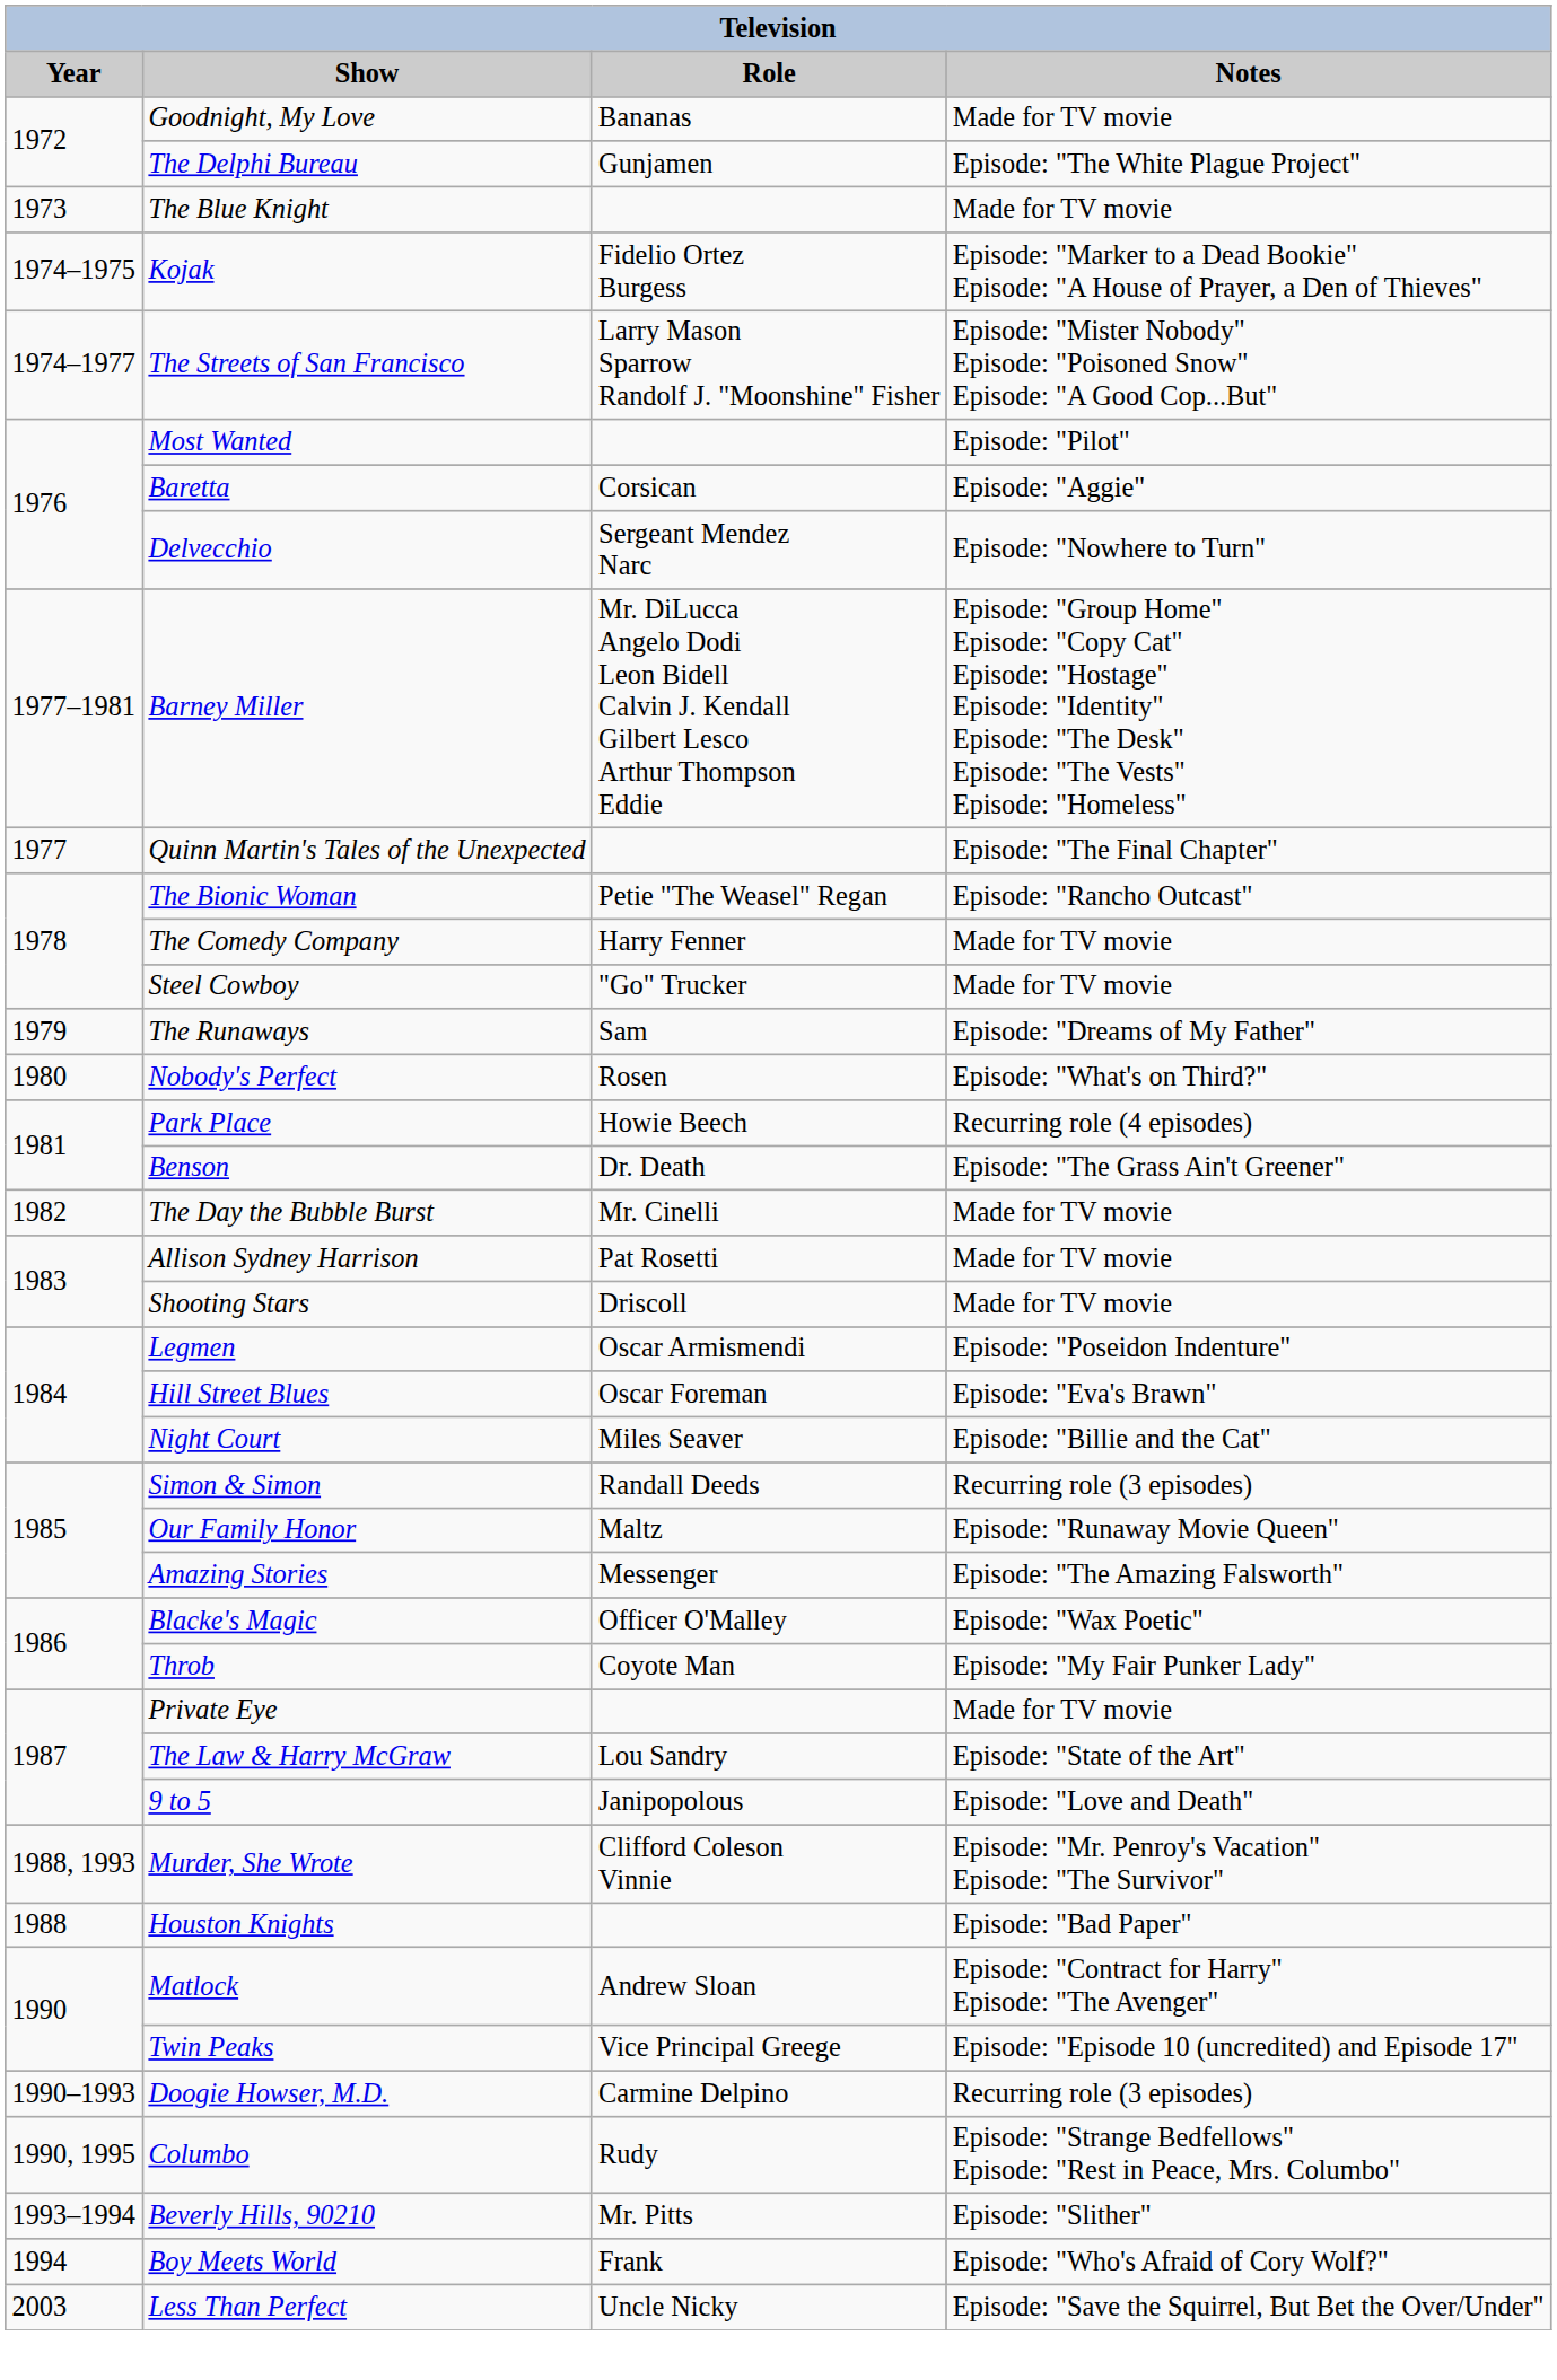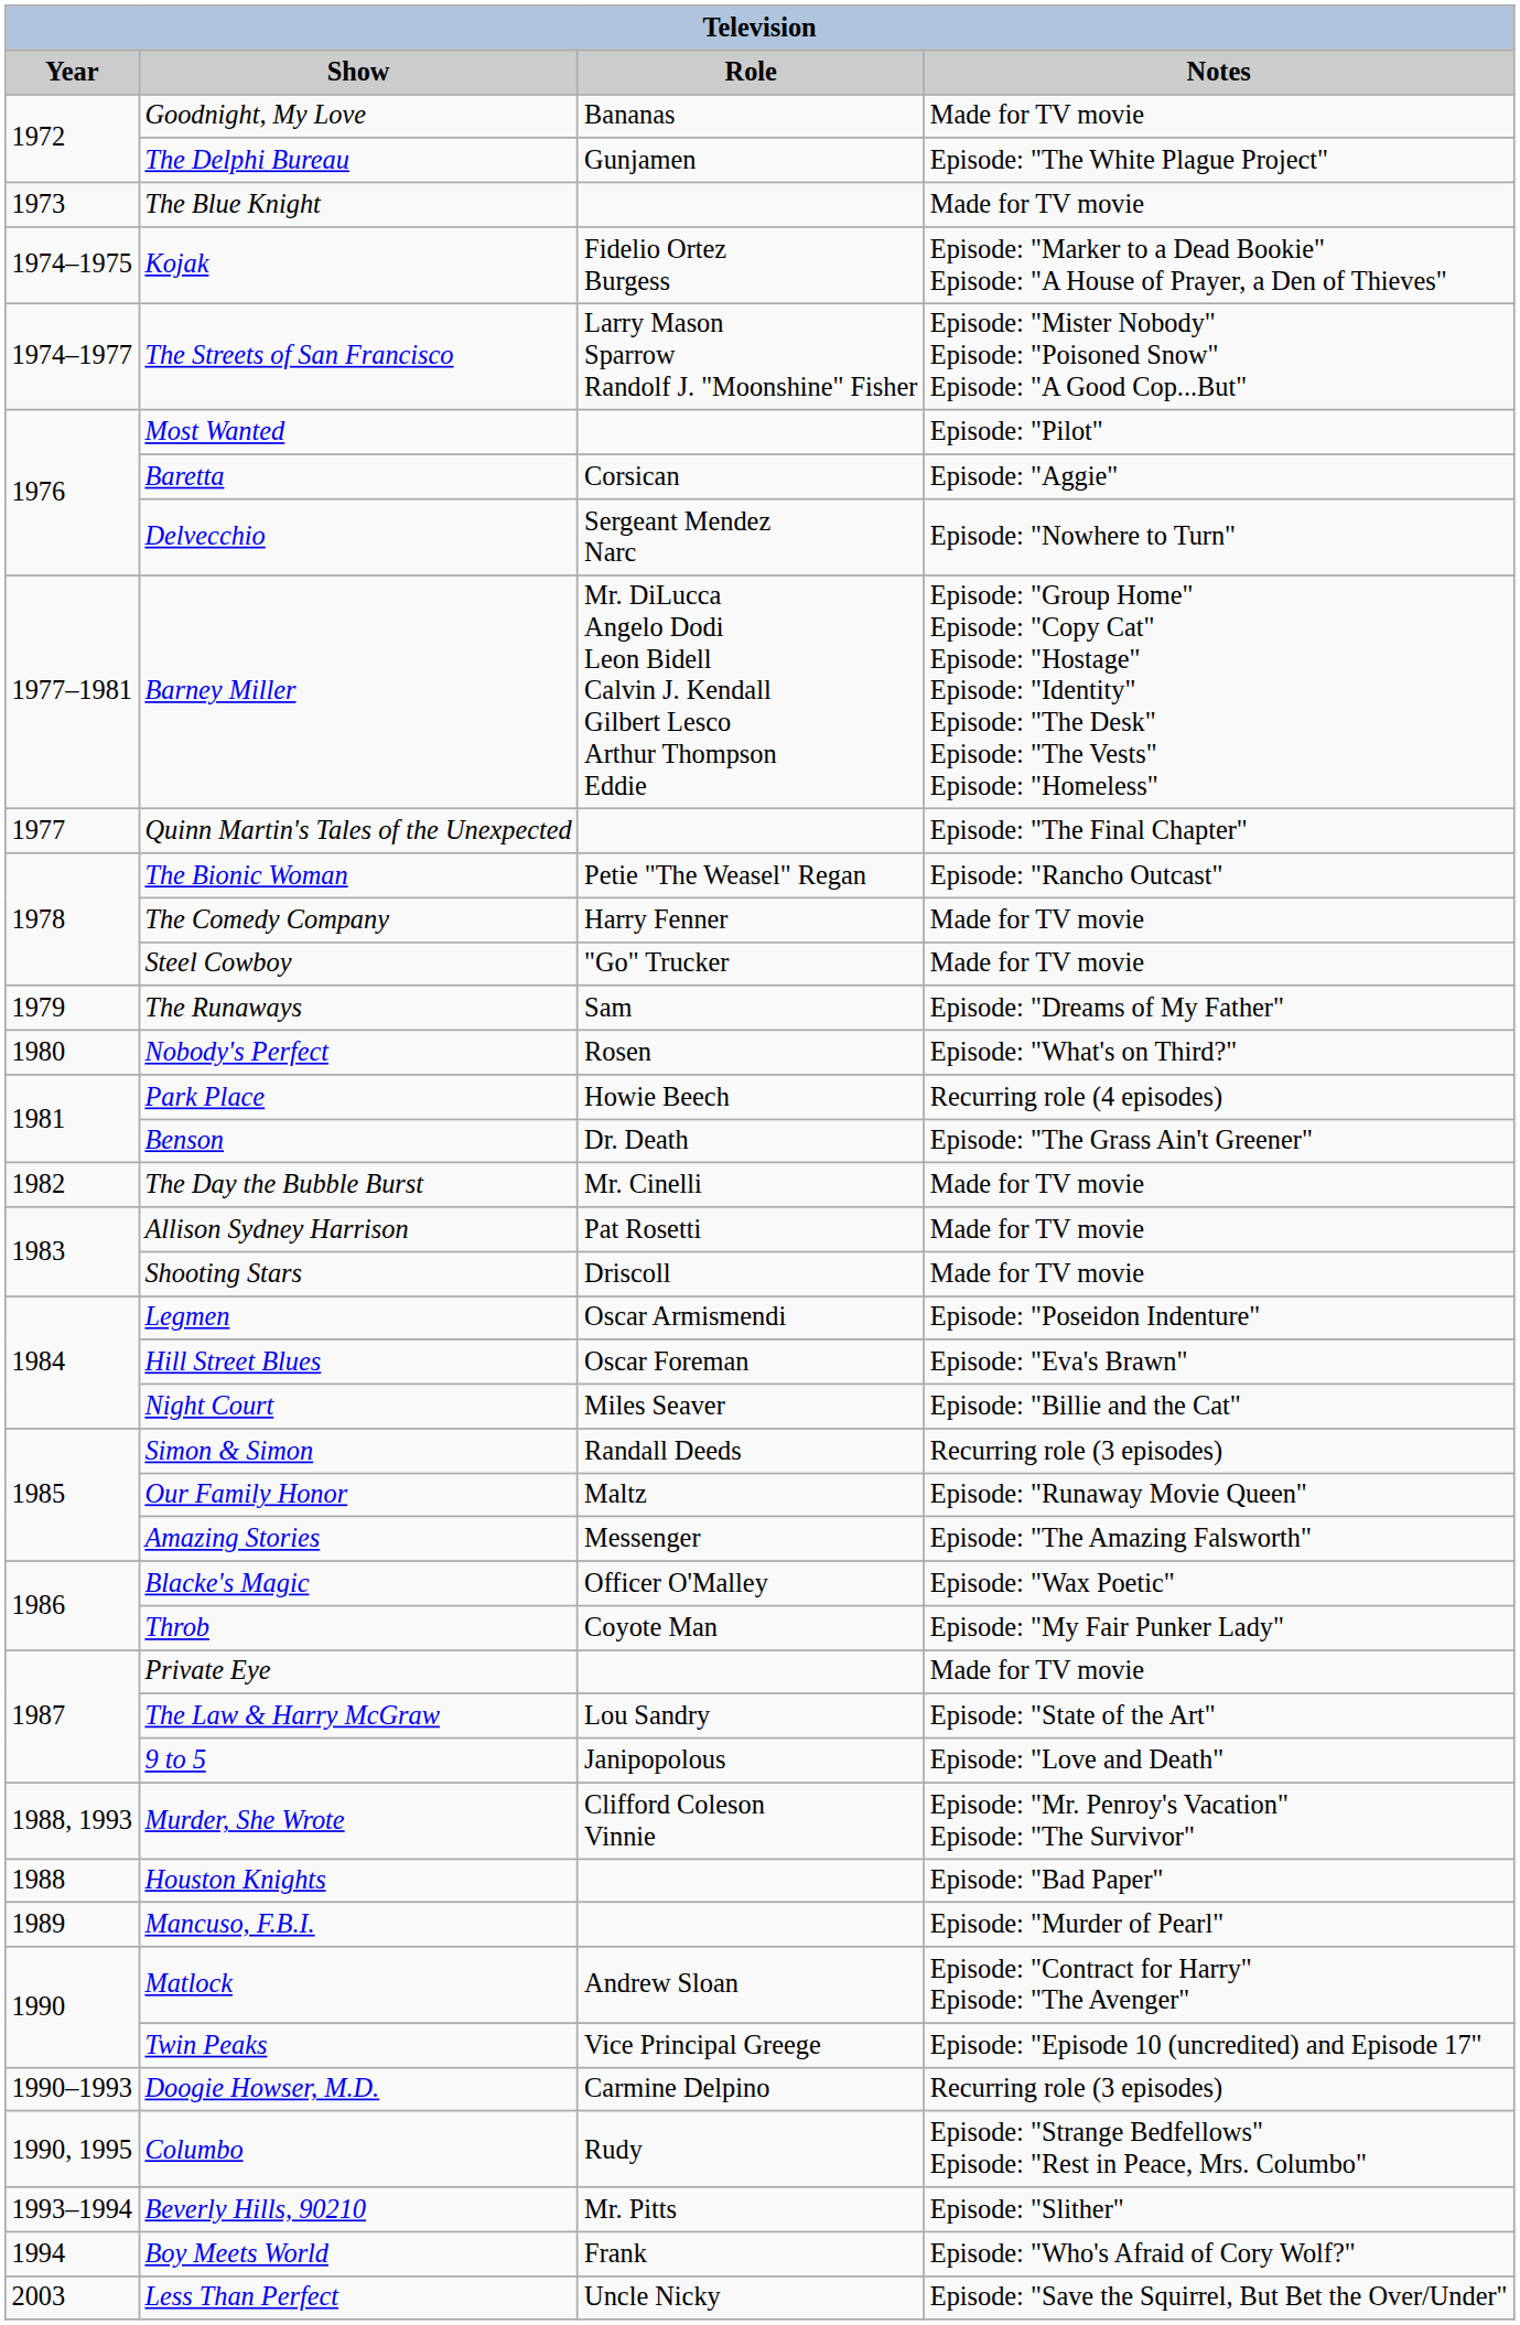+ row: 1989 | Mancuso, F.B.I. | Episode: "Murder of Pearl"
